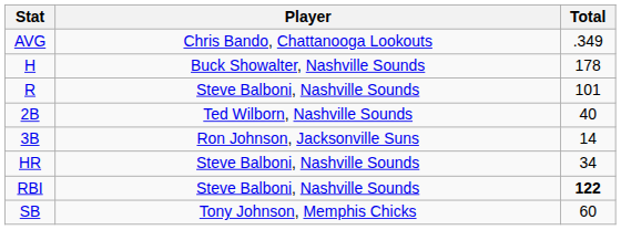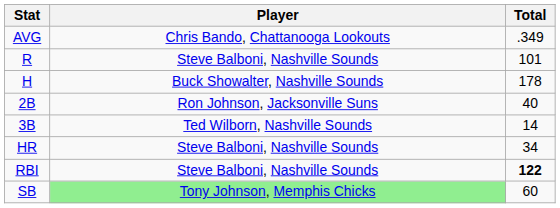rows swapped: H <-> R
2B | Player: Ted Wilborn, Nashville Sounds -> Ron Johnson, Jacksonville Suns
3B | Player: Ron Johnson, Jacksonville Suns -> Ted Wilborn, Nashville Sounds
SB | Player: no background -> lightgreen background
